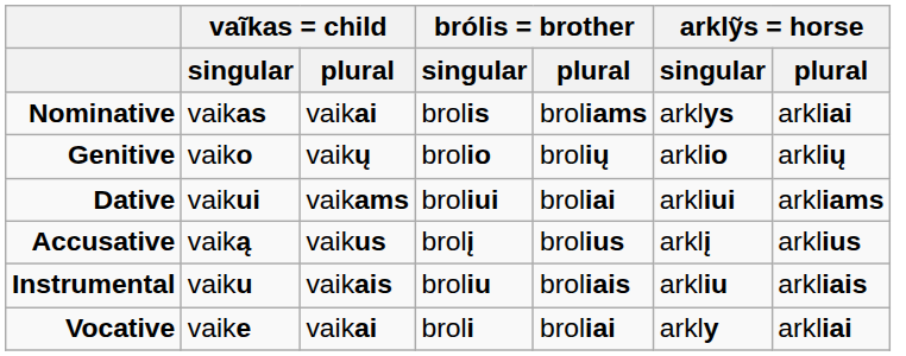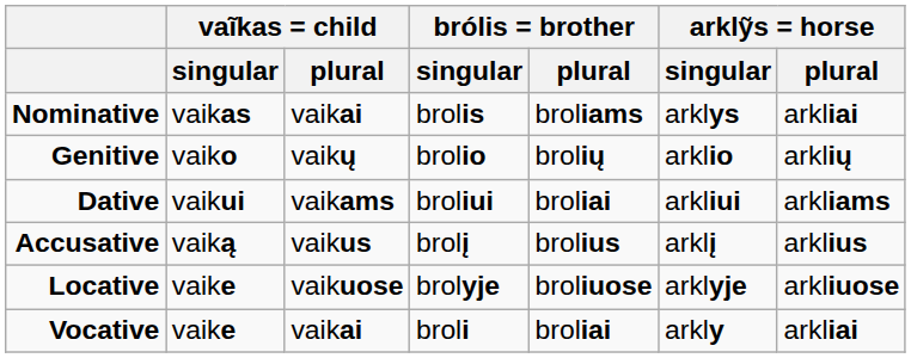- row: Instrumental | vaiku | vaikais | broliu | broliais | arkliu | arkliais
+ row: Locative | vaike | vaikuose | brolyje | broliuose | arklyje | arkliuose
